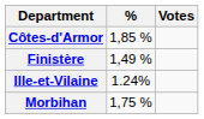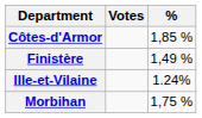columns swapped: Votes <-> %
